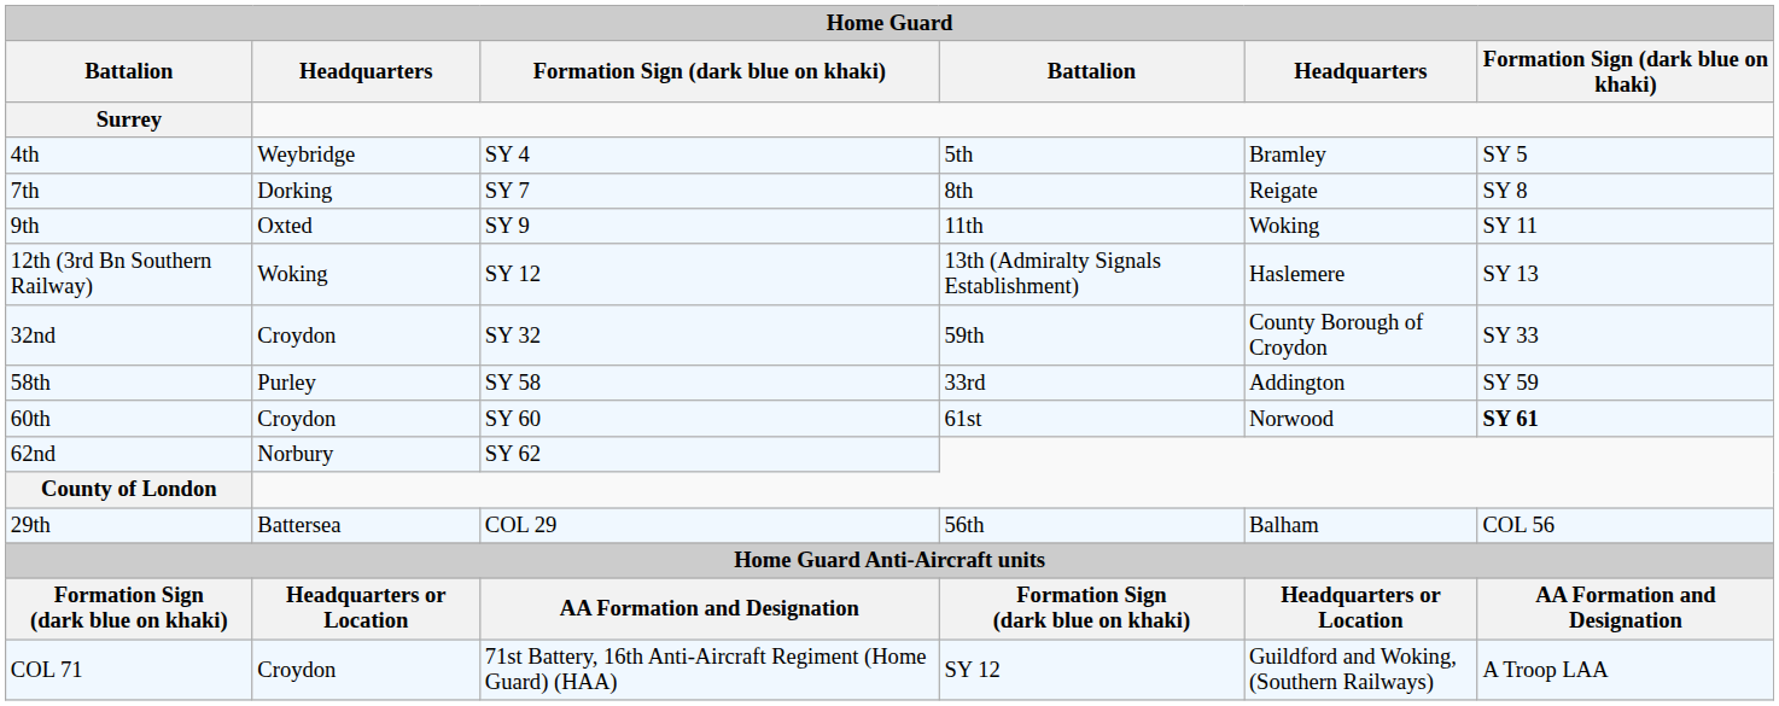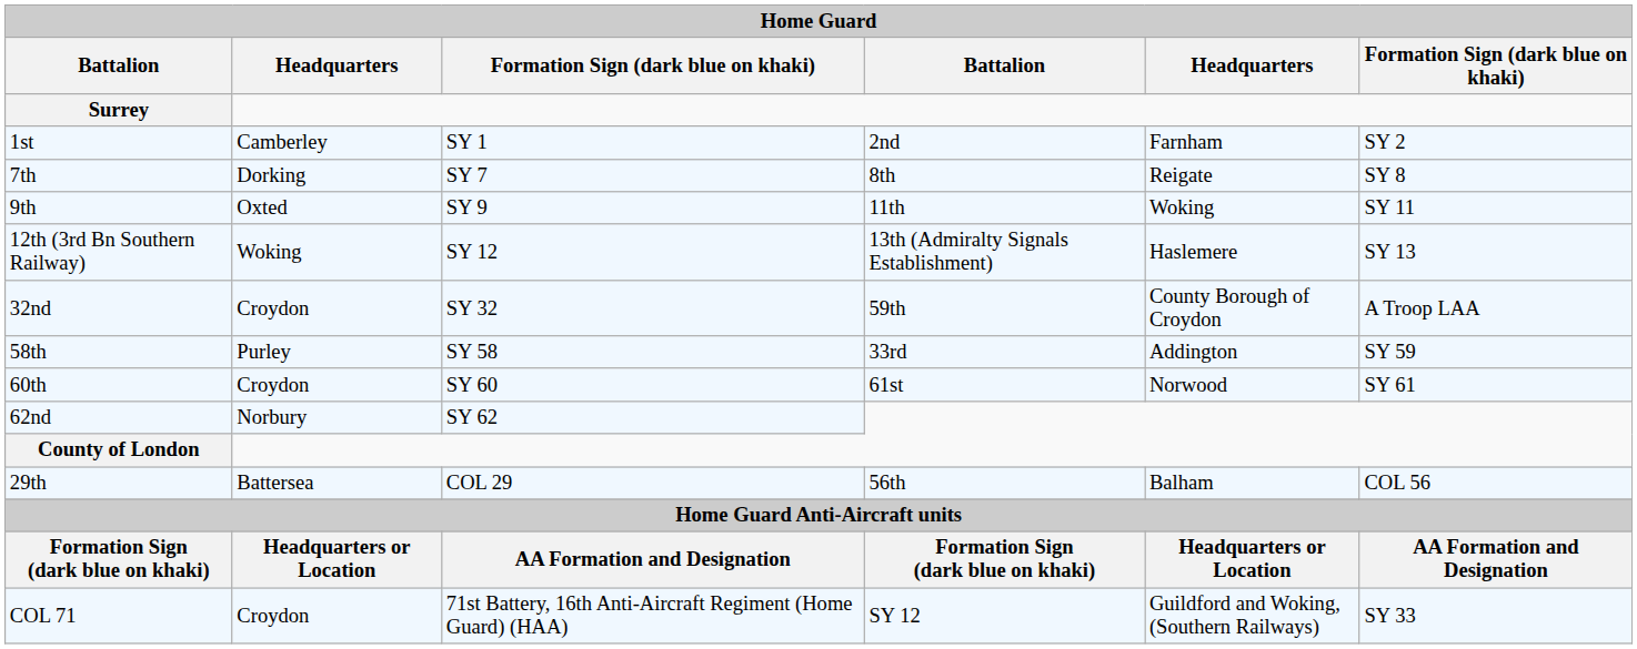+ row: 1st | Camberley | SY 1 | 2nd | Farnham | SY 2
- row: 4th | Weybridge | SY 4 | 5th | Bramley | SY 5
32nd | column 6: SY 33 -> A Troop LAA
60th | column 6: bold -> normal
COL 71 | column 6: A Troop LAA -> SY 33
